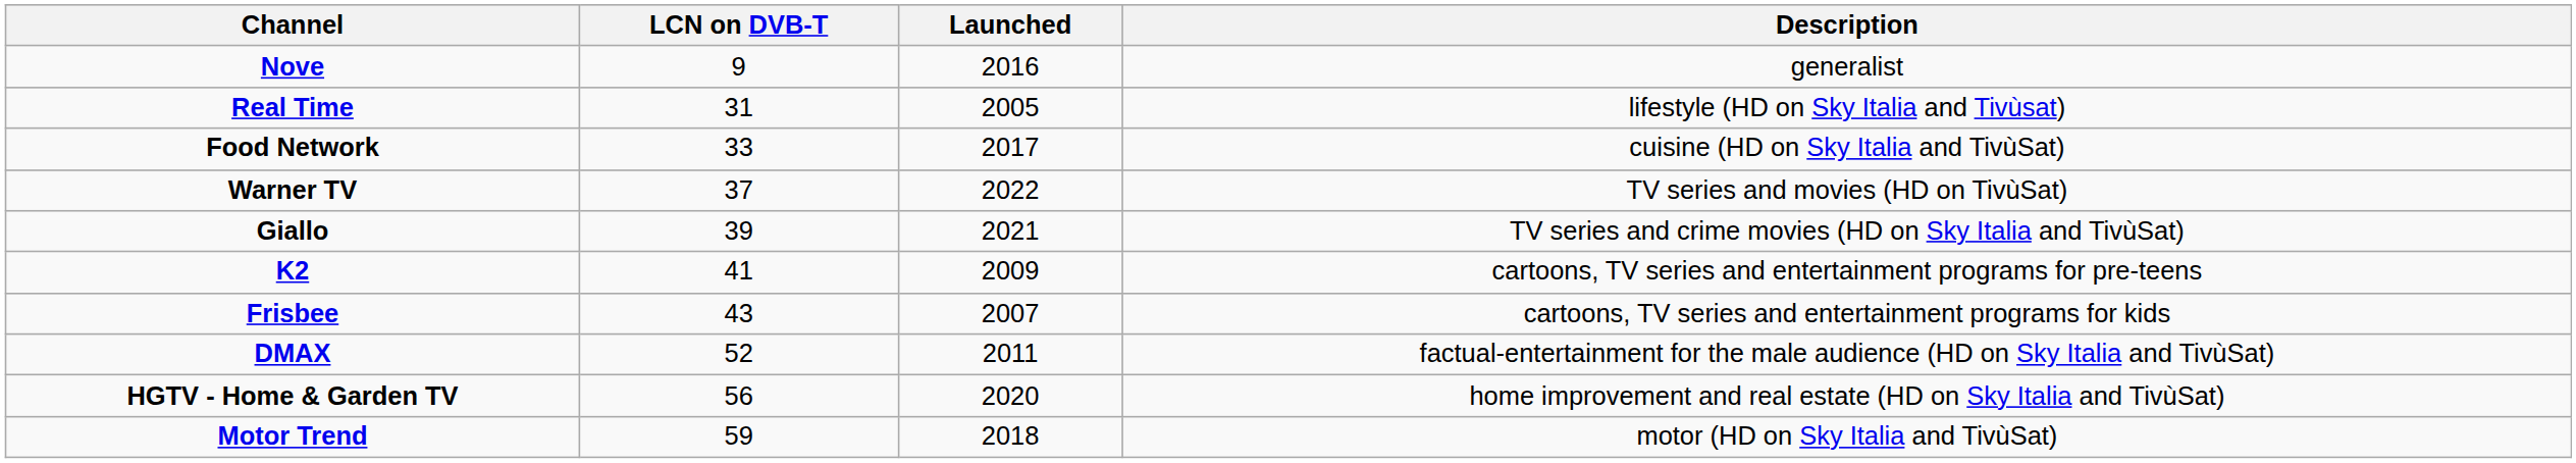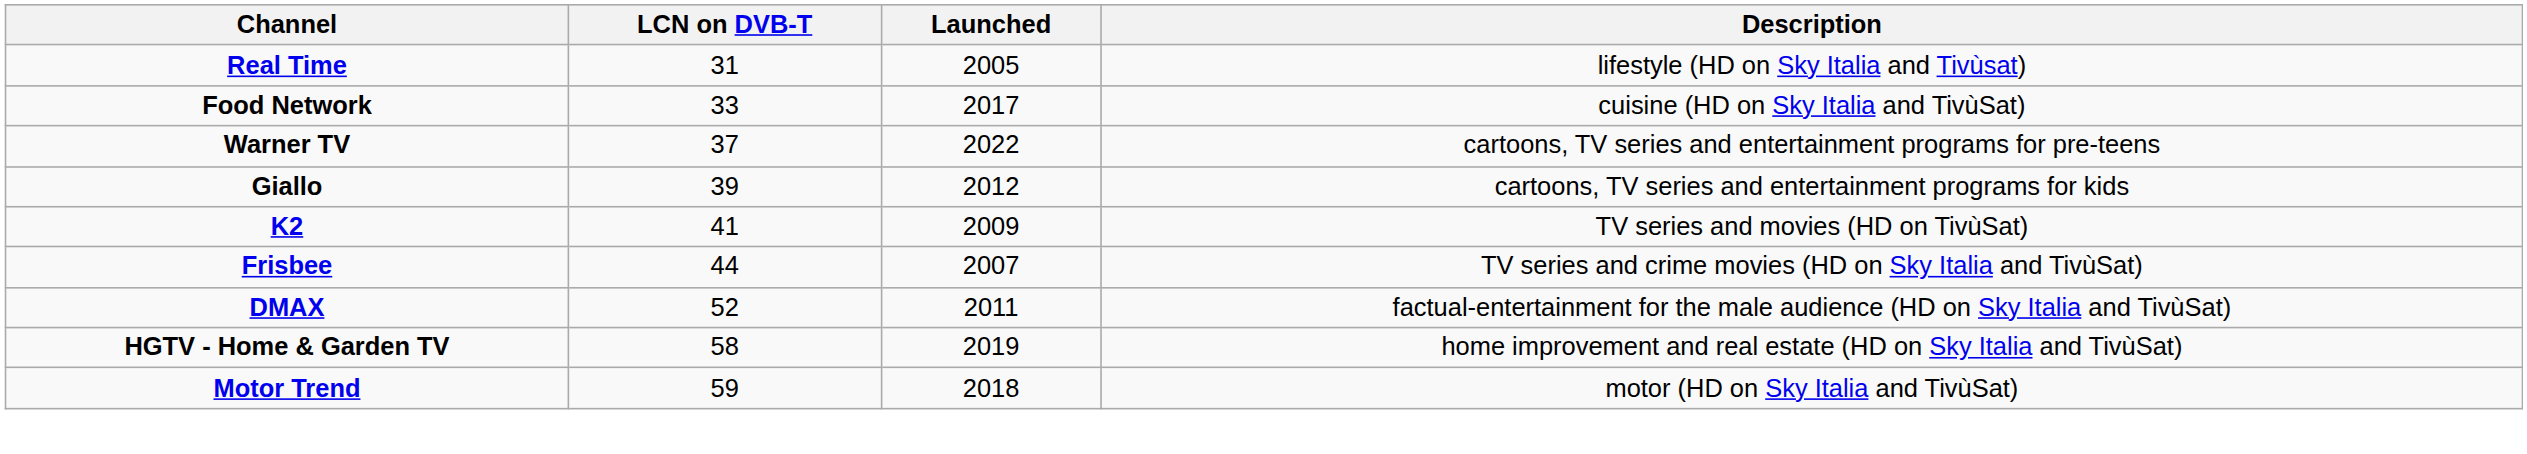- row: Nove | 9 | 2016 | generalist
Warner TV | Description: TV series and movies (HD on TivùSat) -> cartoons, TV series and entertainment programs for pre-teens
Giallo | Launched: 2021 -> 2012
Giallo | Description: TV series and crime movies (HD on Sky Italia and TivùSat) -> cartoons, TV series and entertainment programs for kids
K2 | Description: cartoons, TV series and entertainment programs for pre-teens -> TV series and movies (HD on TivùSat)
Frisbee | LCN on DVB-T: 43 -> 44
Frisbee | Description: cartoons, TV series and entertainment programs for kids -> TV series and crime movies (HD on Sky Italia and TivùSat)
HGTV - Home & Garden TV | LCN on DVB-T: 56 -> 58
HGTV - Home & Garden TV | Launched: 2020 -> 2019
